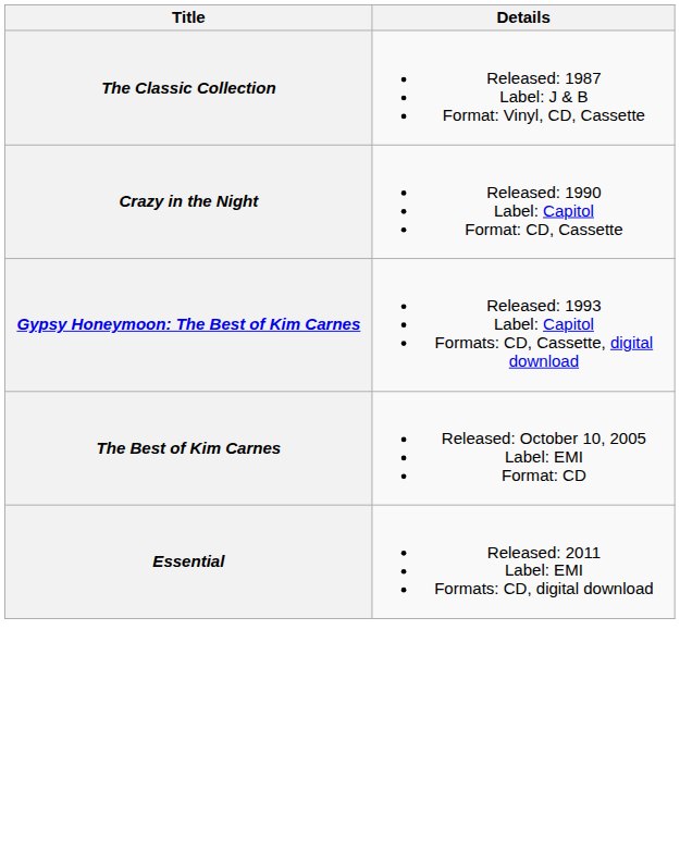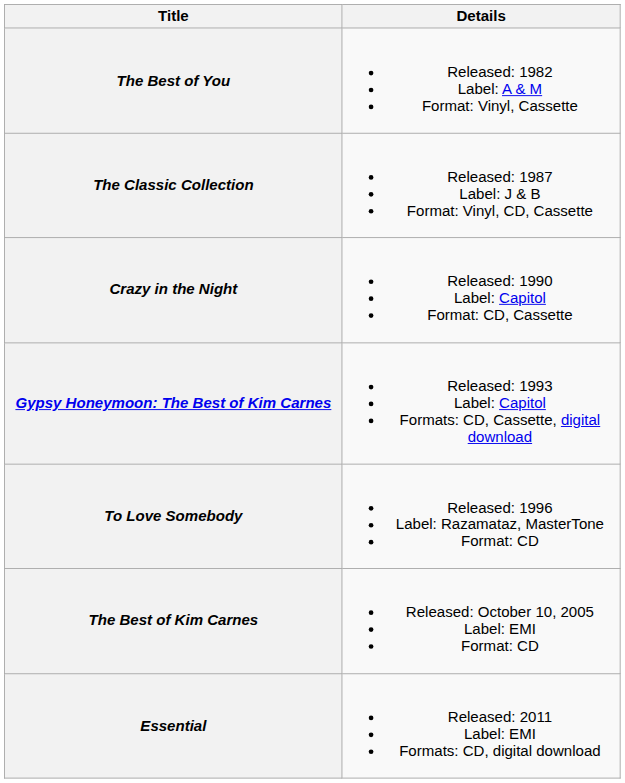+ row: The Best of You | Released: 1982 Label: A & M Format: Vinyl, Cassette
+ row: To Love Somebody | Released: 1996 Label: Razamataz, MasterTone Format: CD
